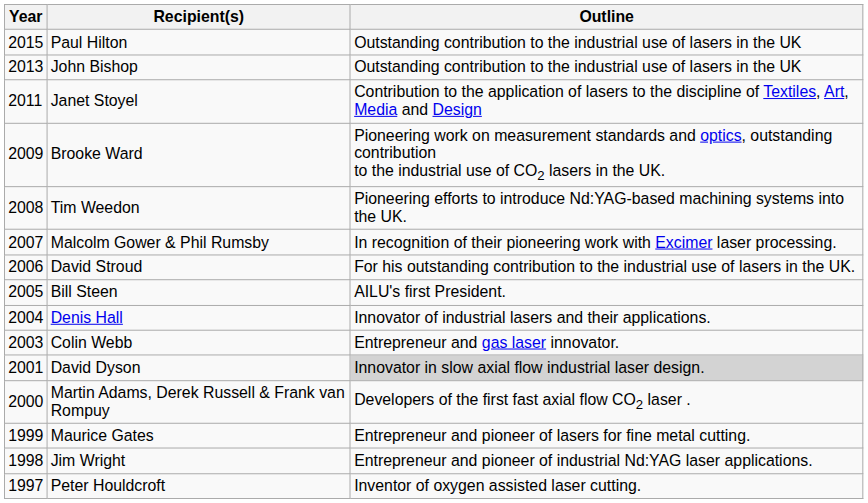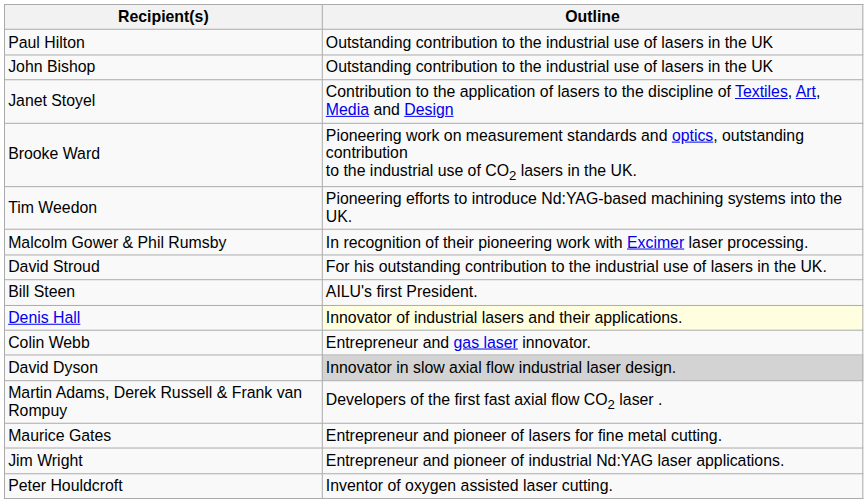- column: Year | 2015 | 2013 | 2011 | 2009 | 2008 | 2007 | 2006 | 2005 | 2004 | 2003 | 2001 | 2000 | 1999 | 1998 | 1997
Denis Hall | Outline: no background -> lightyellow background
